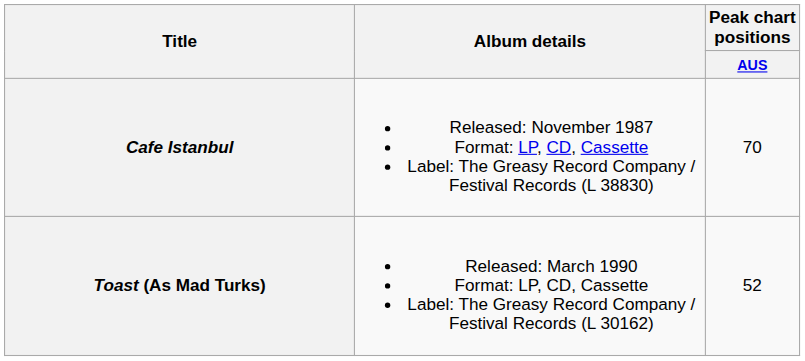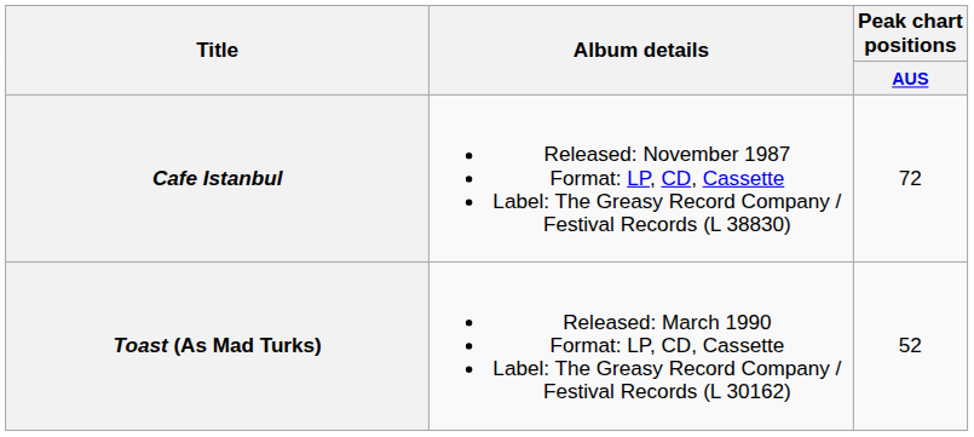Cafe Istanbul | Peak chart positions / AUS: 70 -> 72
